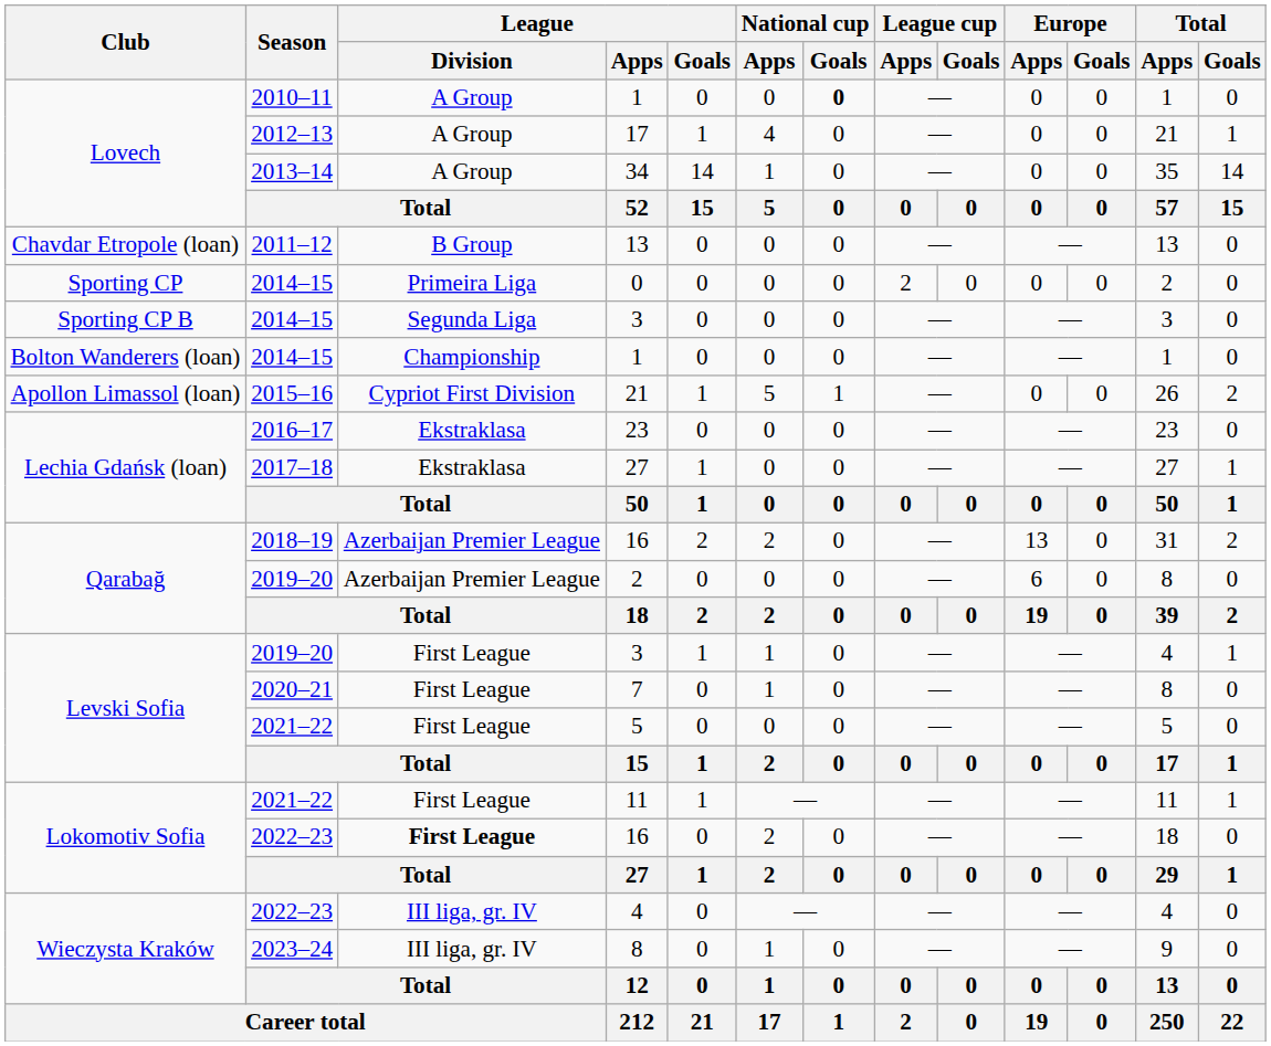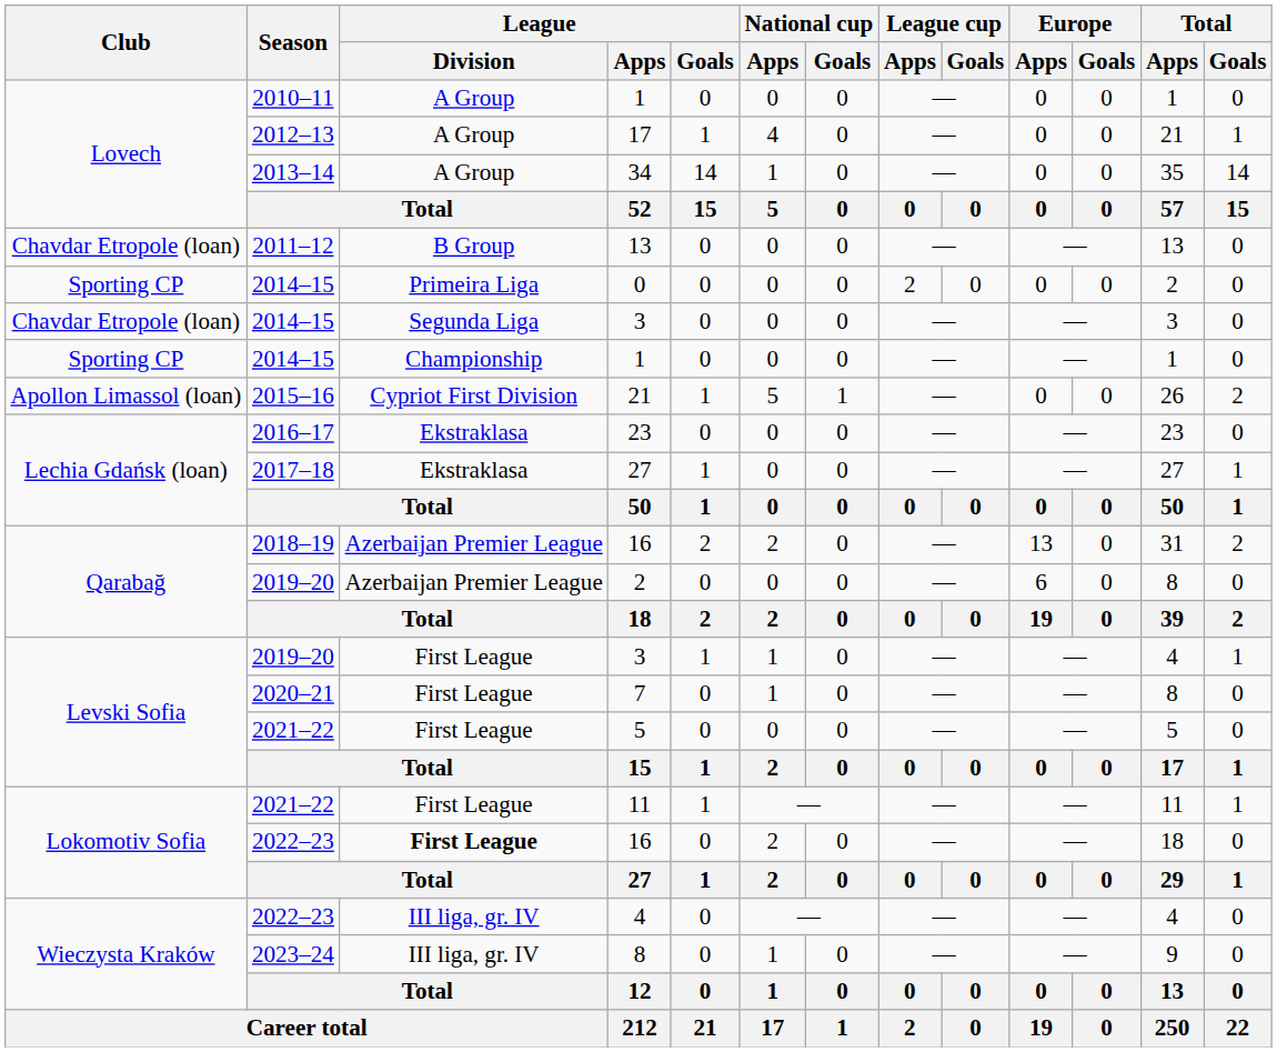2010–11 / 1 | National cup / Goals: bold -> normal
2014–15 / 3 | Club: Sporting CP B -> Chavdar Etropole (loan)
2014–15 / 1 | Club: Bolton Wanderers (loan) -> Sporting CP
